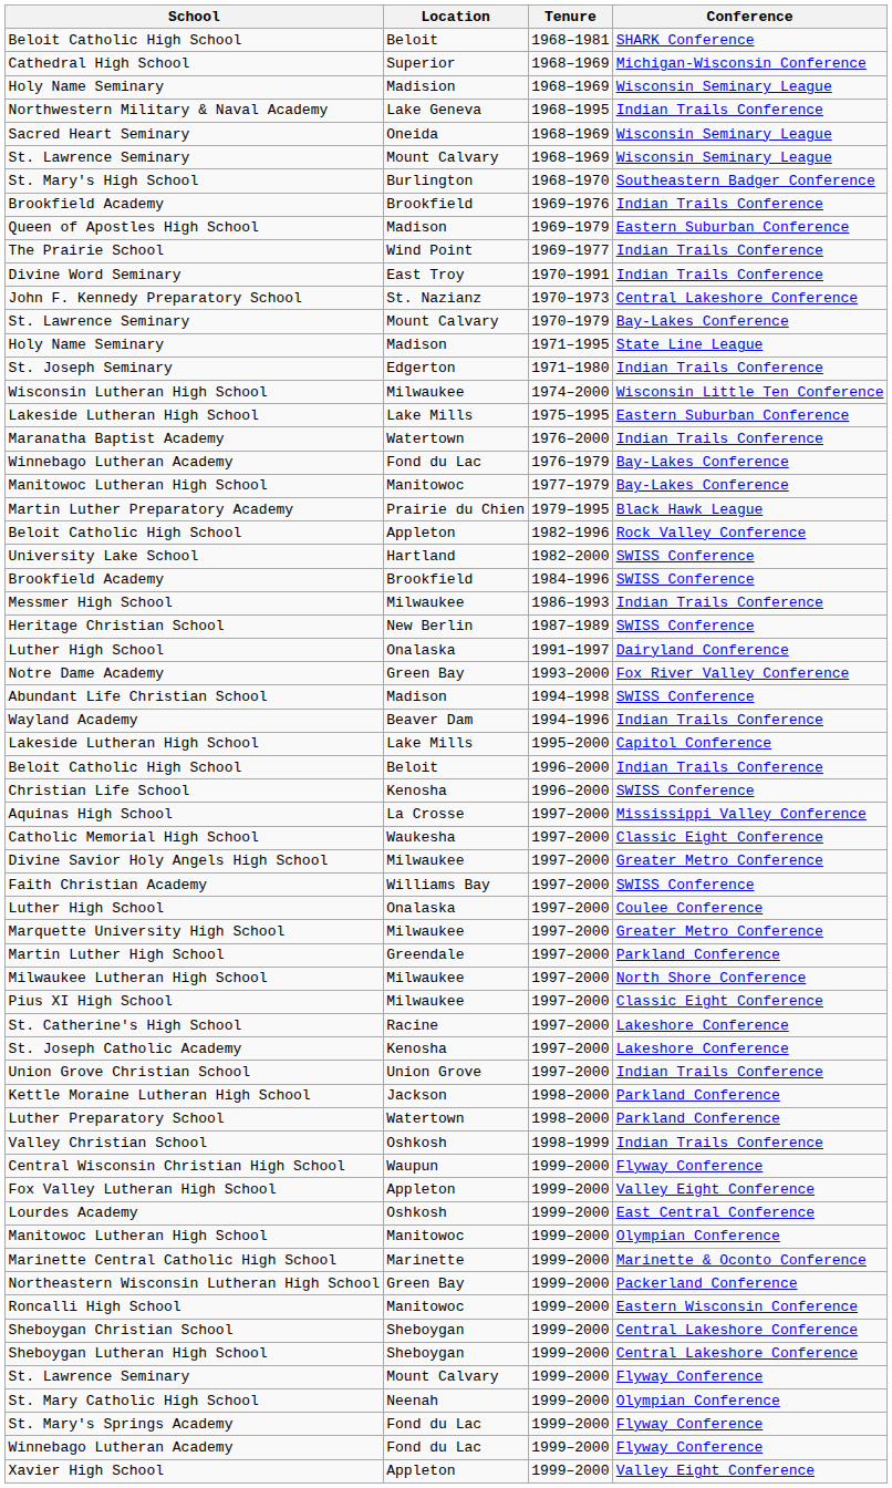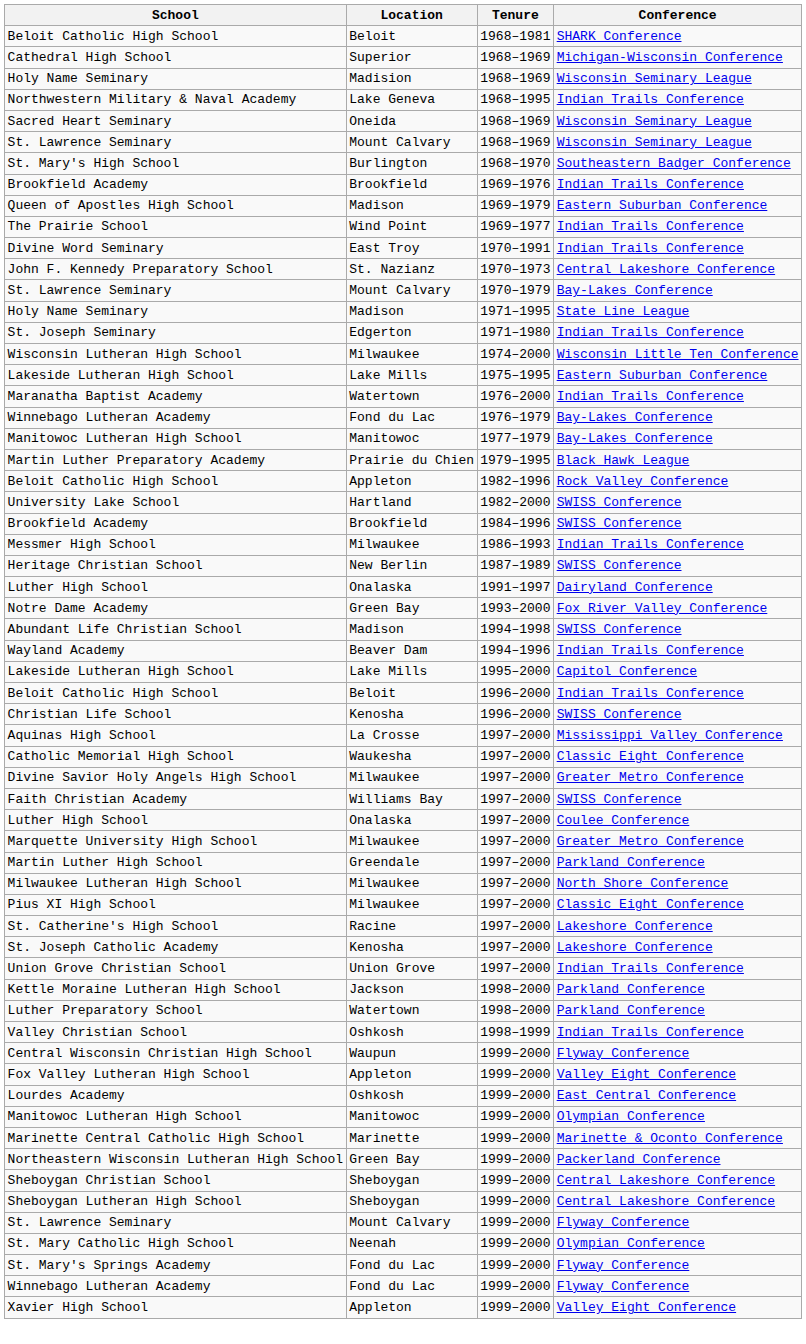- row: Roncalli High School | Manitowoc | 1999–2000 | Eastern Wisconsin Conference
